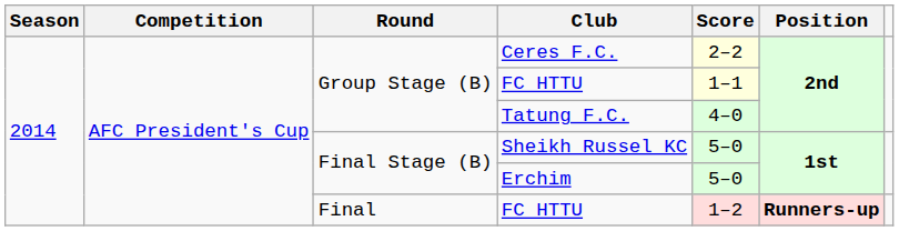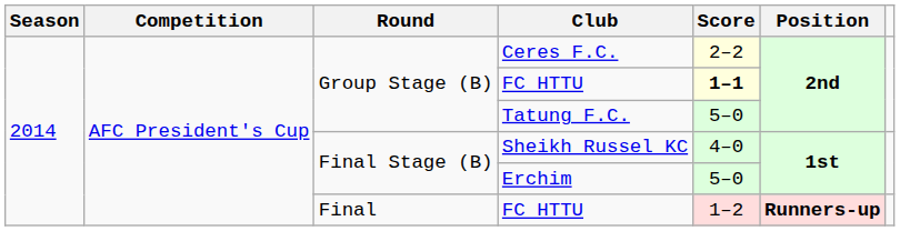Group Stage (B) / FC HTTU | Score: normal -> bold
Tatung F.C. | Score: 4–0 -> 5–0
Sheikh Russel KC | Score: 5–0 -> 4–0
